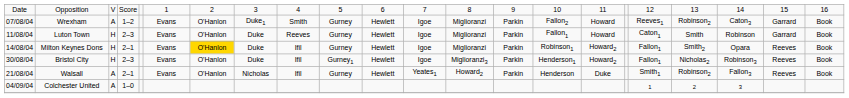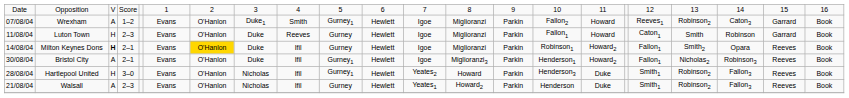Wrexham | column 10: Gurney -> Gurney1
Milton Keynes Dons | column 3: normal -> bold
Bristol City | column 3: H -> A
Bristol City | column 4: 2–3 -> 2–1
+ row: 28/08/04 | Hartlepool United | H | 3–0 | Evans | O'Hanlon | Nicholas | Ifil | Gurney1 | Hewlett | Yeates2 | Howard | Parkin | Henderson3 | Duke | Smith1 | Robinson2 | Fallon3 | Reeves | Book
Walsall | column 4: 2–1 -> 2–3
- row: 04/09/04 | Colchester United | A | 1–0 | 1 | 2 | 3
